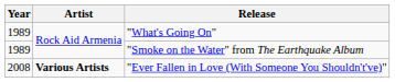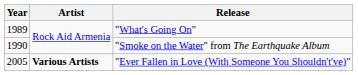"Smoke on the Water" from The Earthquake Album | Year: 1989 -> 1990
"Ever Fallen in Love (With Someone You Shouldn't've)" | Year: 2008 -> 2005
